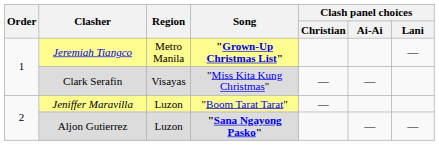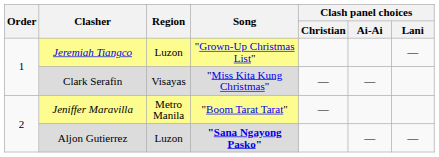Jeremiah Tiangco | Region: Metro Manila -> Luzon
Jeremiah Tiangco | Song: bold -> normal
Jeniffer Maravilla | Region: Luzon -> Metro Manila
